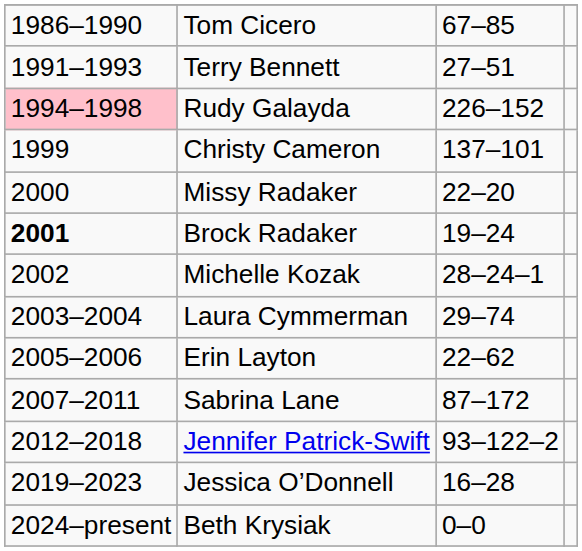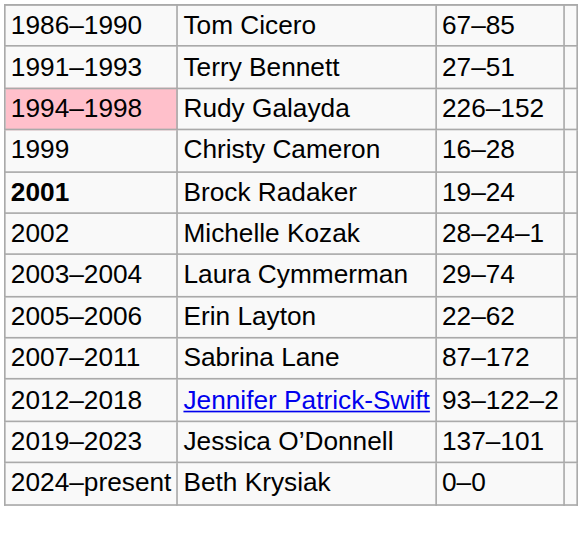Christy Cameron | column 3: 137–101 -> 16–28
- row: 2000 | Missy Radaker | 22–20
Jessica O’Donnell | column 3: 16–28 -> 137–101
